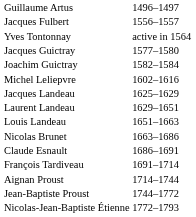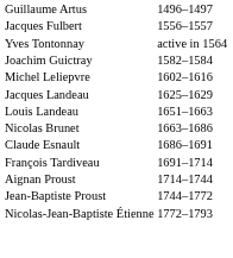- row: Jacques Guictray | 1577–1580
- row: Laurent Landeau | 1629–1651
